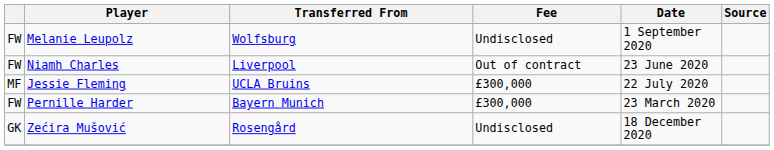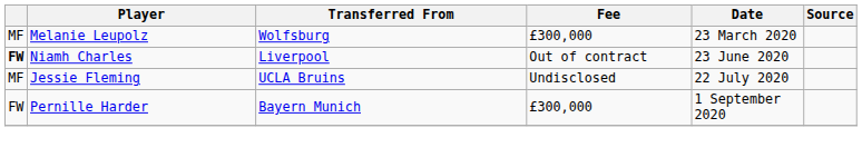Melanie Leupolz | column 1: FW -> MF
Melanie Leupolz | Fee: Undisclosed -> £300,000
Melanie Leupolz | Date: 1 September 2020 -> 23 March 2020
Niamh Charles | column 1: normal -> bold
Jessie Fleming | Fee: £300,000 -> Undisclosed
Pernille Harder | Date: 23 March 2020 -> 1 September 2020
- row: GK | Zećira Mušović | Rosengård | Undisclosed | 18 December 2020
